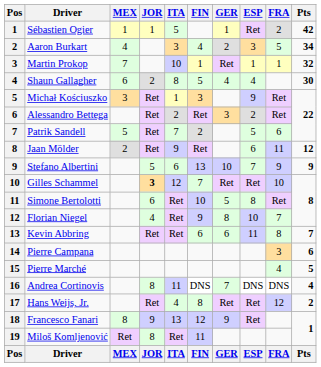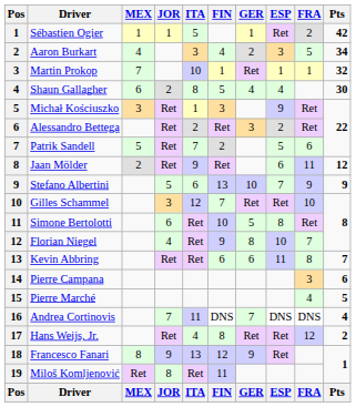Gilles Schammel | JOR: bold -> normal
Andrea Cortinovis | JOR: 8 -> 7
